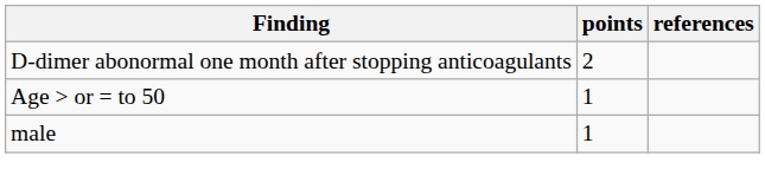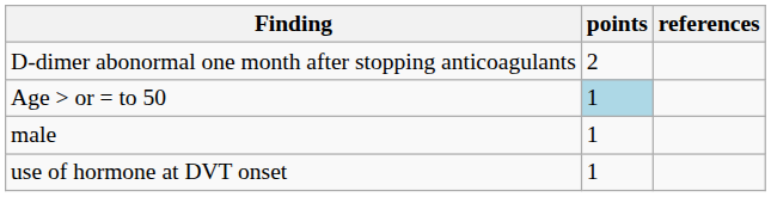Age > or = to 50 | points: no background -> lightblue background
+ row: use of hormone at DVT onset | 1
